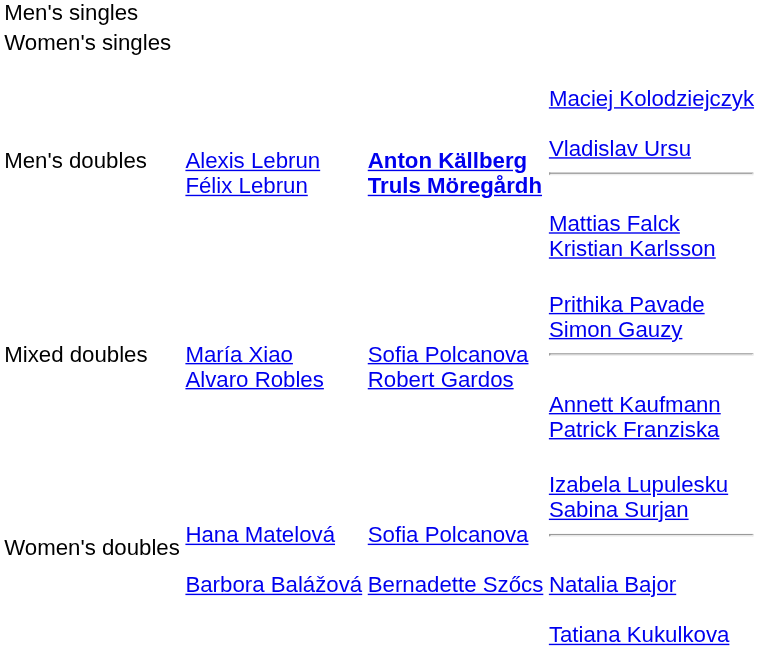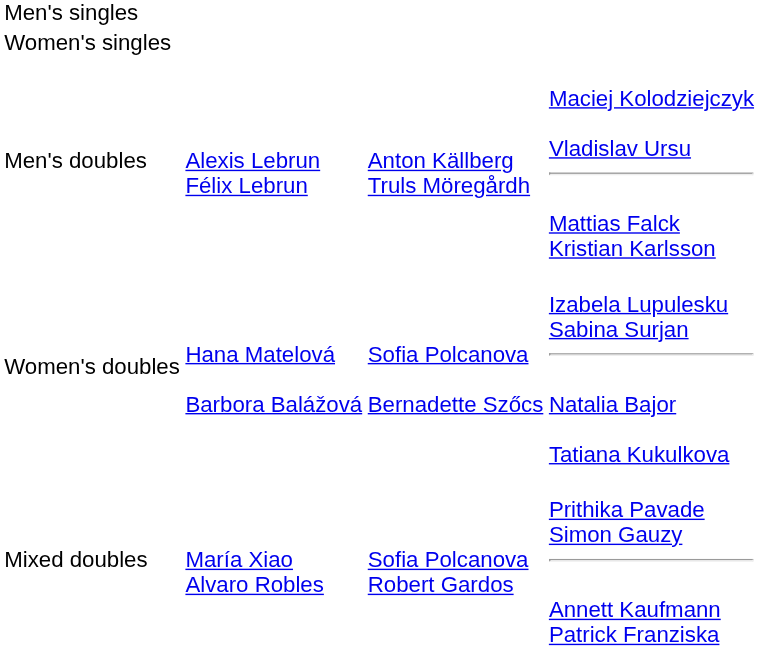Men's doubles | column 3: bold -> normal
rows swapped: Women's doubles <-> Mixed doubles
